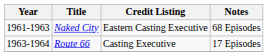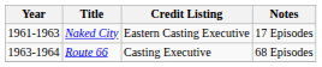Naked City | Notes: 68 Episodes -> 17 Episodes
Route 66 | Notes: 17 Episodes -> 68 Episodes
